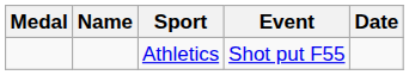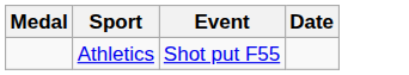- column: Name
